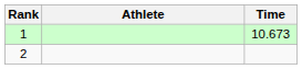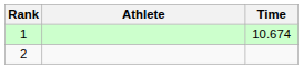1 | Time: 10.673 -> 10.674
